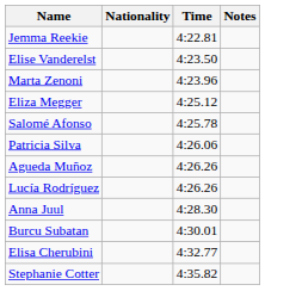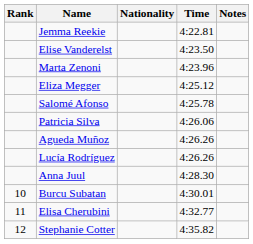+ column: Rank | 10 | 11 | 12
